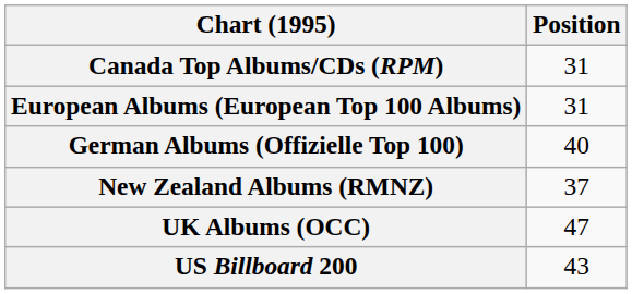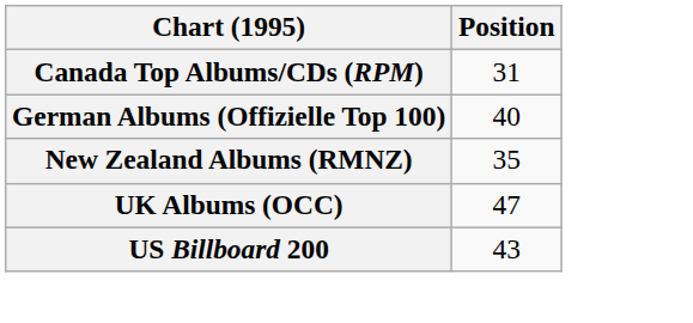- row: European Albums (European Top 100 Albums) | 31
New Zealand Albums (RMNZ) | Position: 37 -> 35
